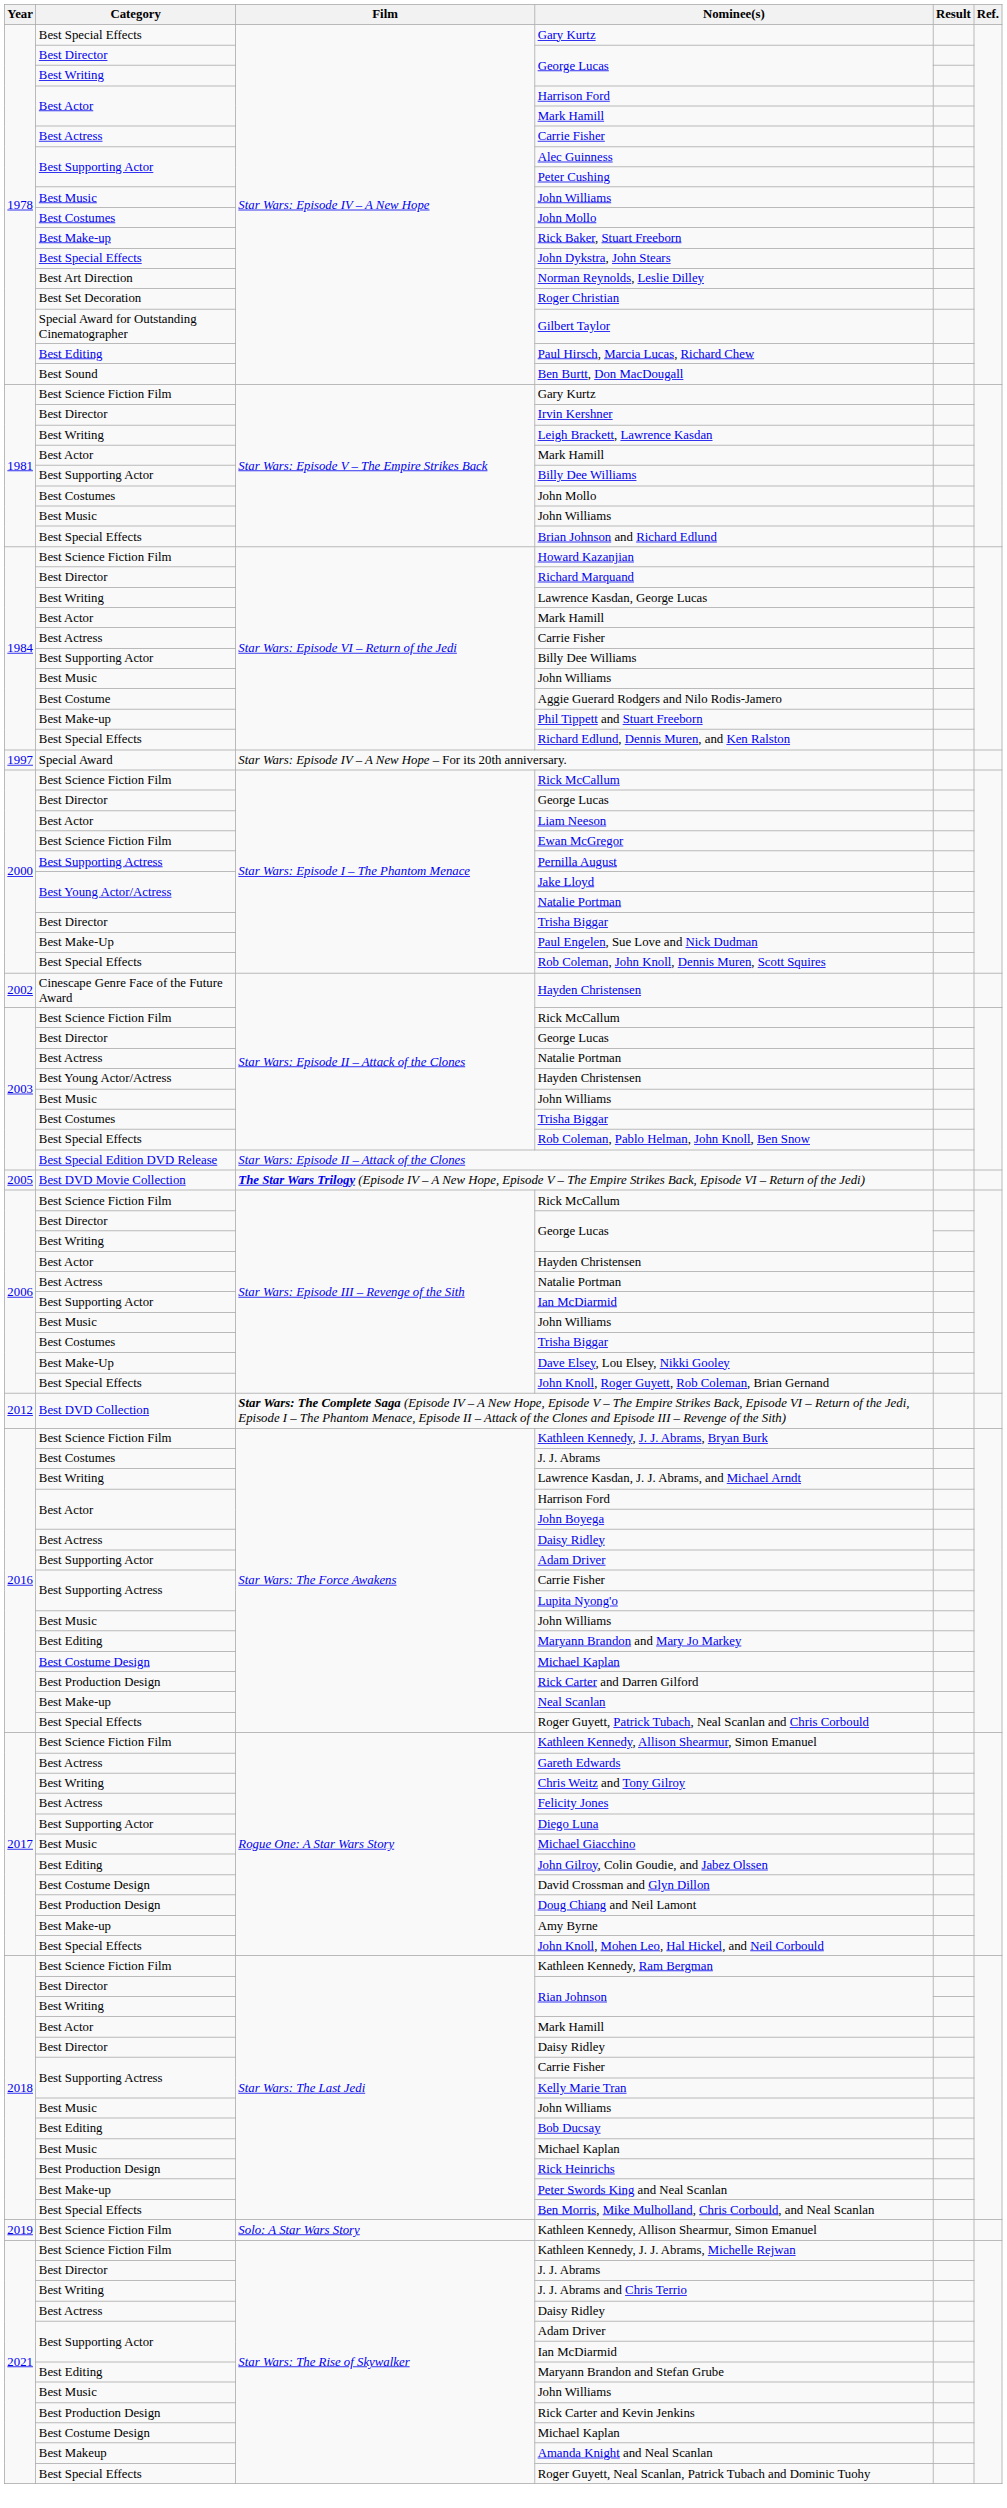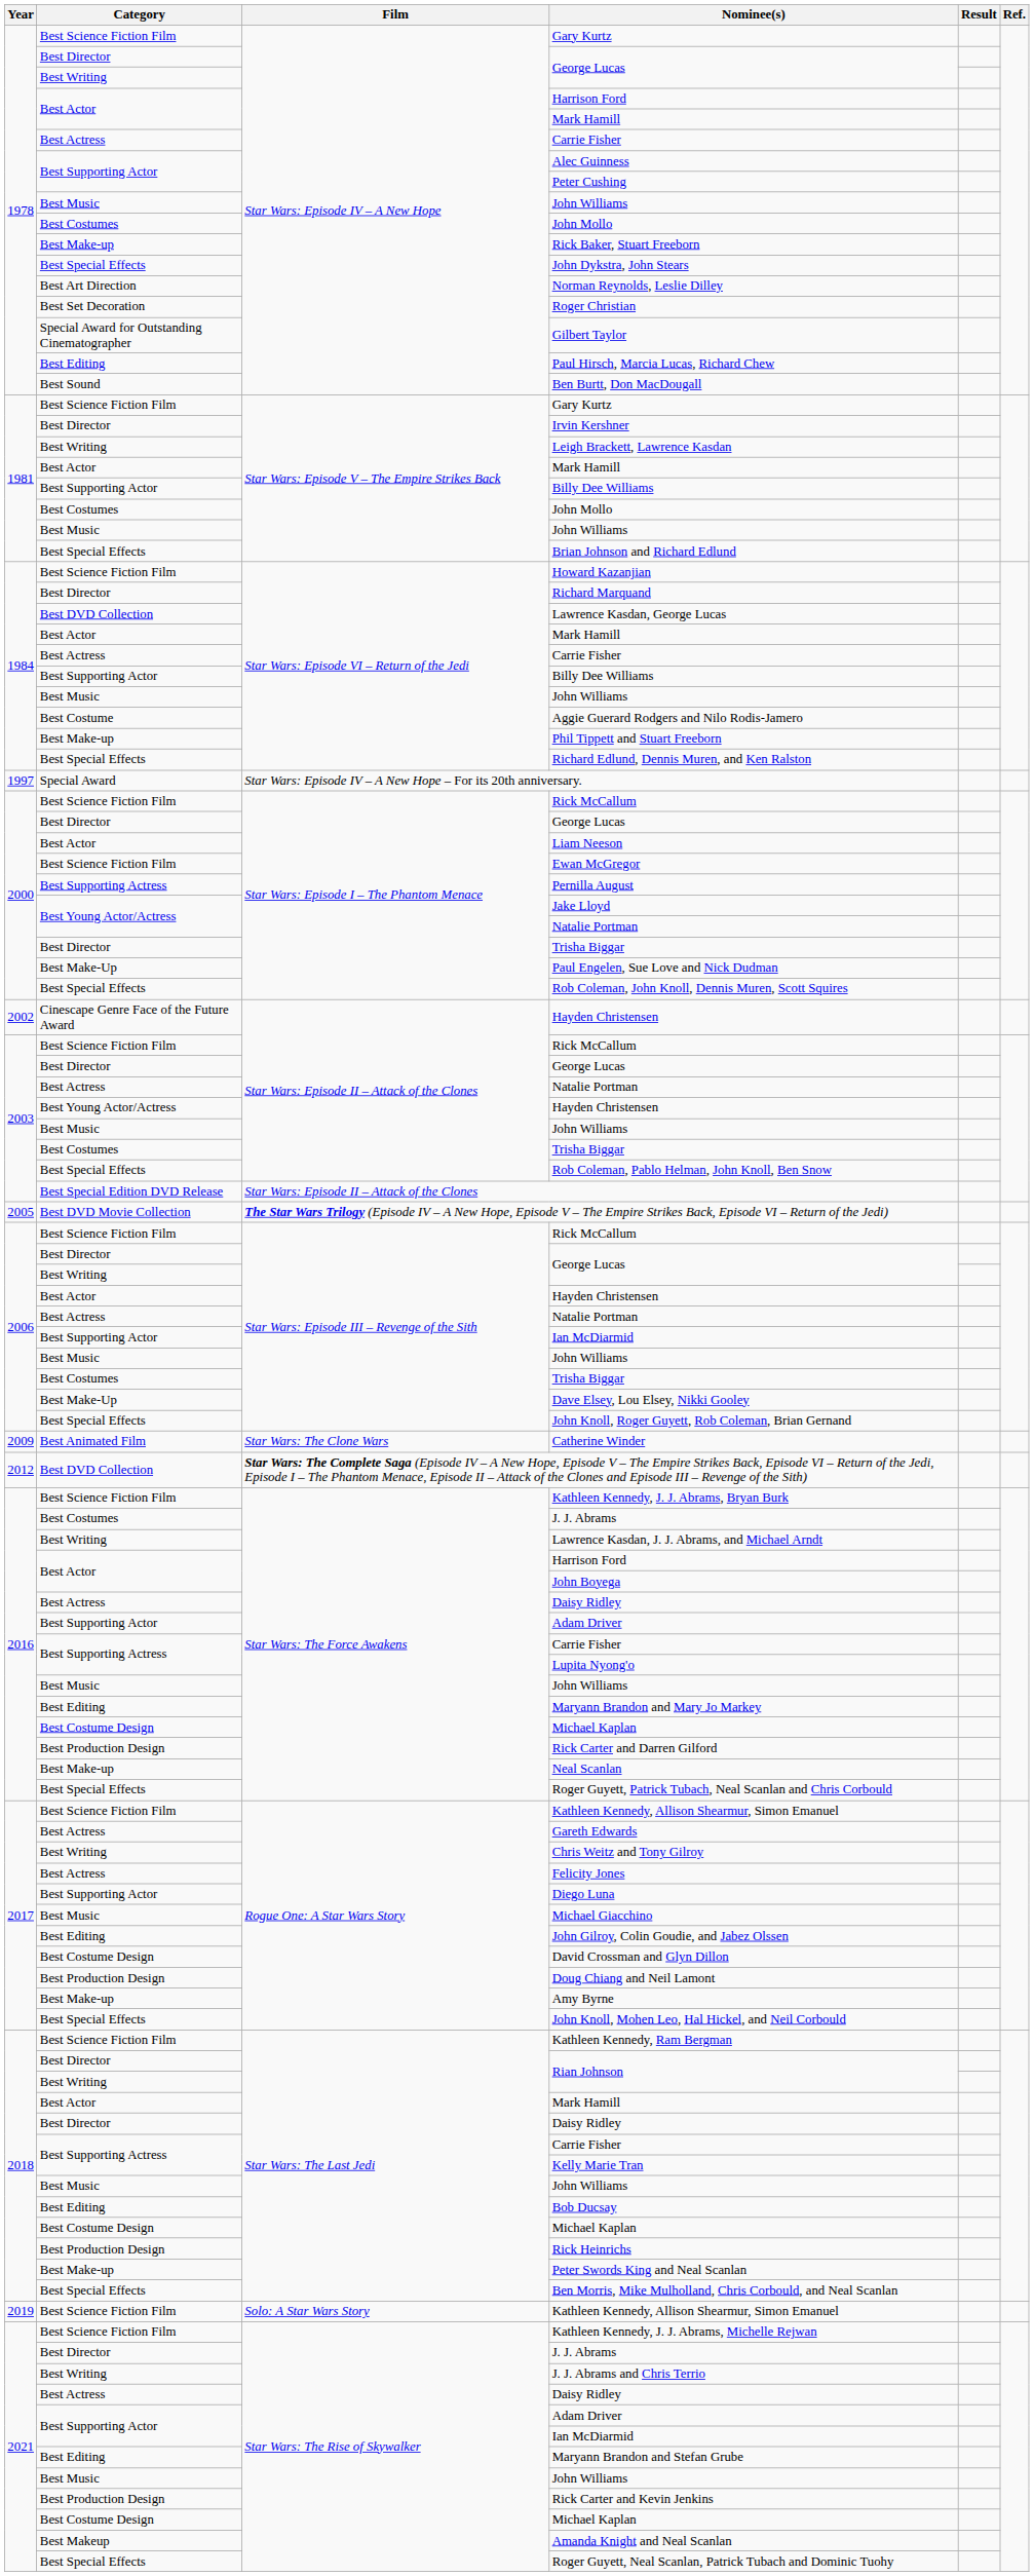1978 / Gary Kurtz | Category: Best Special Effects -> Best Science Fiction Film
Lawrence Kasdan, George Lucas | Category: Best Writing -> Best DVD Collection
+ row: 2009 | Best Animated Film | Star Wars: The Clone Wars | Catherine Winder
2018 / Michael Kaplan | Category: Best Music -> Best Costume Design
